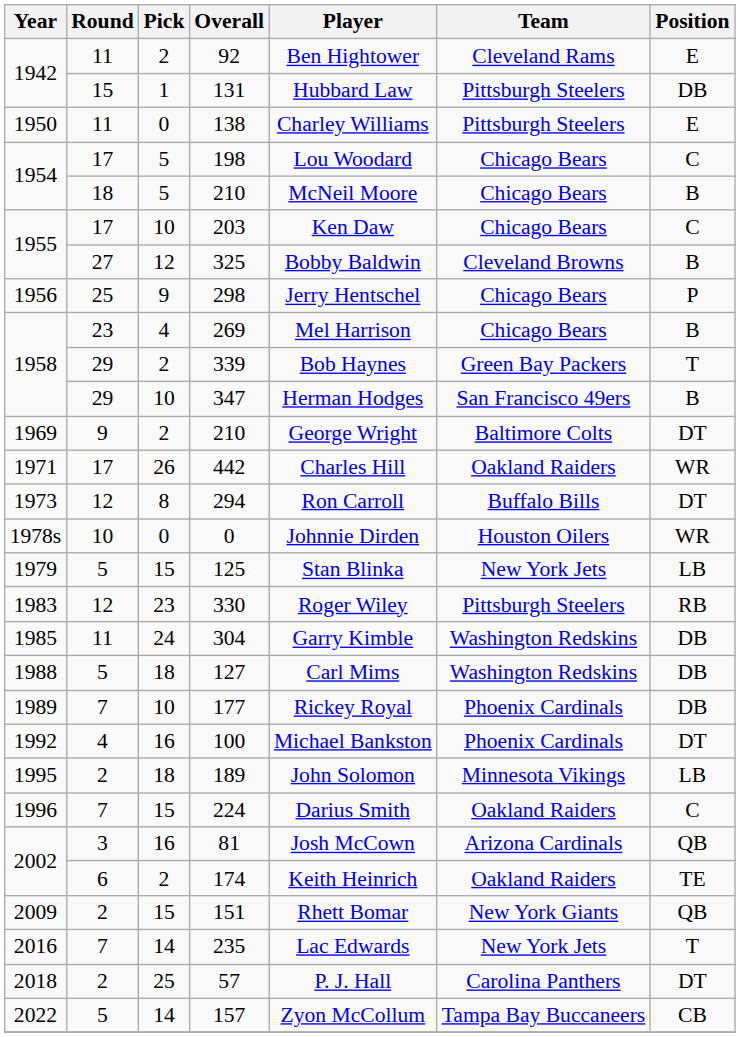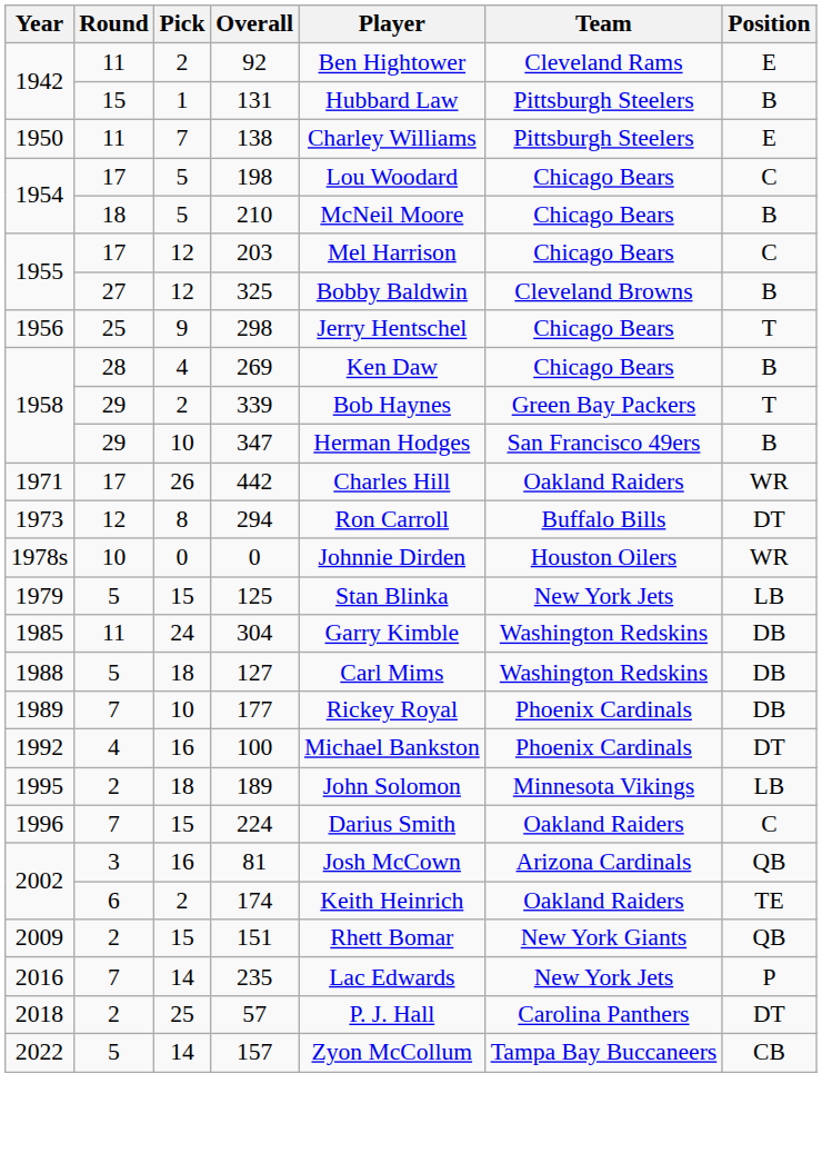131 | Position: DB -> B
138 | Pick: 0 -> 7
203 | Pick: 10 -> 12
203 | Player: Ken Daw -> Mel Harrison
298 | Position: P -> T
269 | Round: 23 -> 28
269 | Player: Mel Harrison -> Ken Daw
- row: 1969 | 9 | 2 | 210 | George Wright | Baltimore Colts | DT
- row: 1983 | 12 | 23 | 330 | Roger Wiley | Pittsburgh Steelers | RB
235 | Position: T -> P
